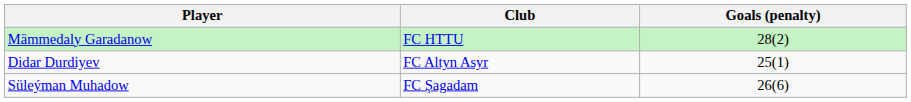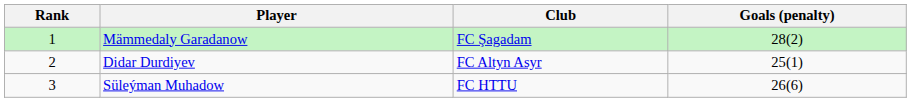+ column: Rank | 1 | 2 | 3
Mämmedaly Garadanow | Club: FC HTTU -> FC Şagadam
Süleýman Muhadow | Club: FC Şagadam -> FC HTTU
